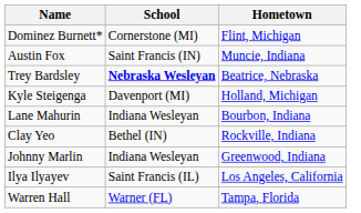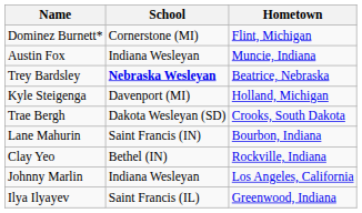Austin Fox | School: Saint Francis (IN) -> Indiana Wesleyan
+ row: Trae Bergh | Dakota Wesleyan (SD) | Crooks, South Dakota
Lane Mahurin | School: Indiana Wesleyan -> Saint Francis (IN)
Johnny Marlin | Hometown: Greenwood, Indiana -> Los Angeles, California
Ilya Ilyayev | Hometown: Los Angeles, California -> Greenwood, Indiana
- row: Warren Hall | Warner (FL) | Tampa, Florida
